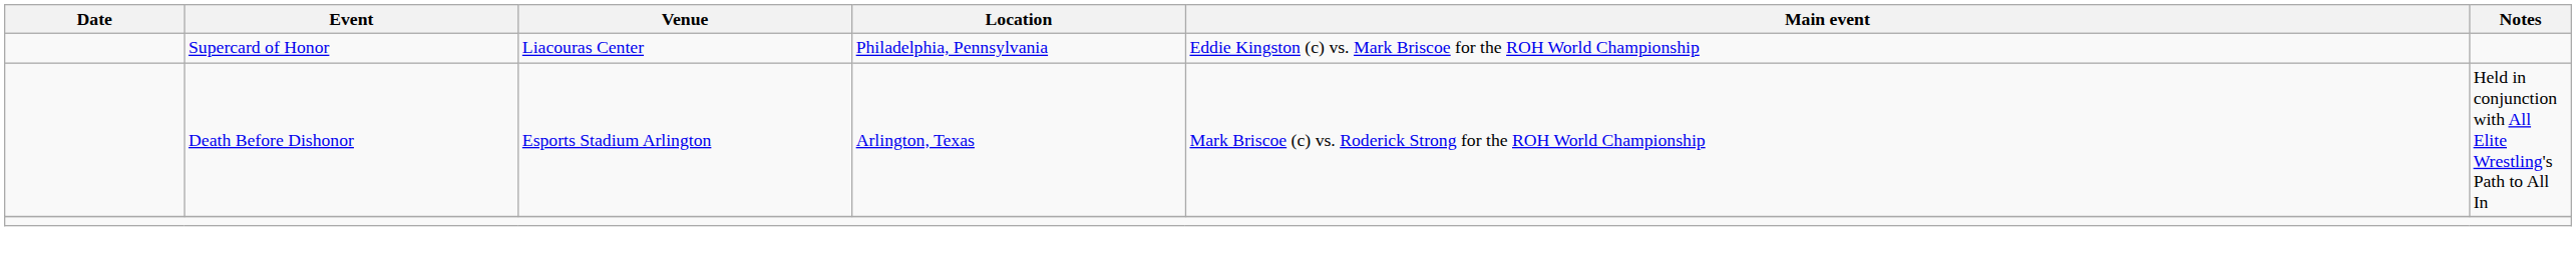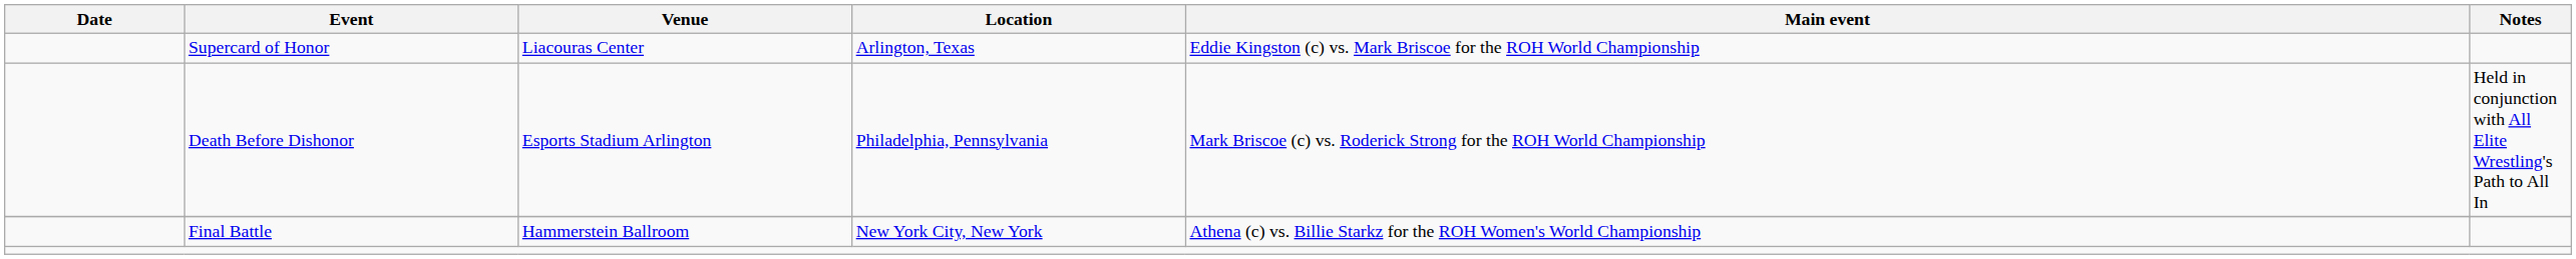Supercard of Honor | Location: Philadelphia, Pennsylvania -> Arlington, Texas
Death Before Dishonor | Location: Arlington, Texas -> Philadelphia, Pennsylvania
+ row: Final Battle | Hammerstein Ballroom | New York City, New York | Athena (c) vs. Billie Starkz for the ROH Women's World Championship
